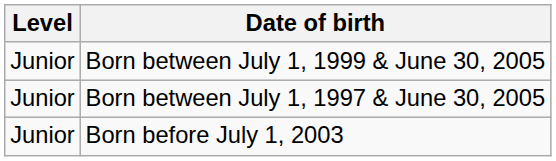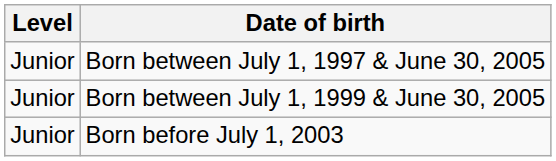rows swapped: Born between July 1, 1999 & June 30, 2005 <-> Born between July 1, 1997 & June 30, 2005
